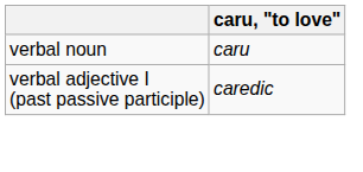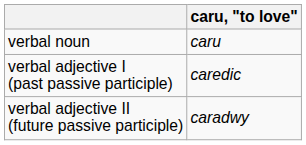+ row: verbal adjective II (future passive participle) | caradwy
